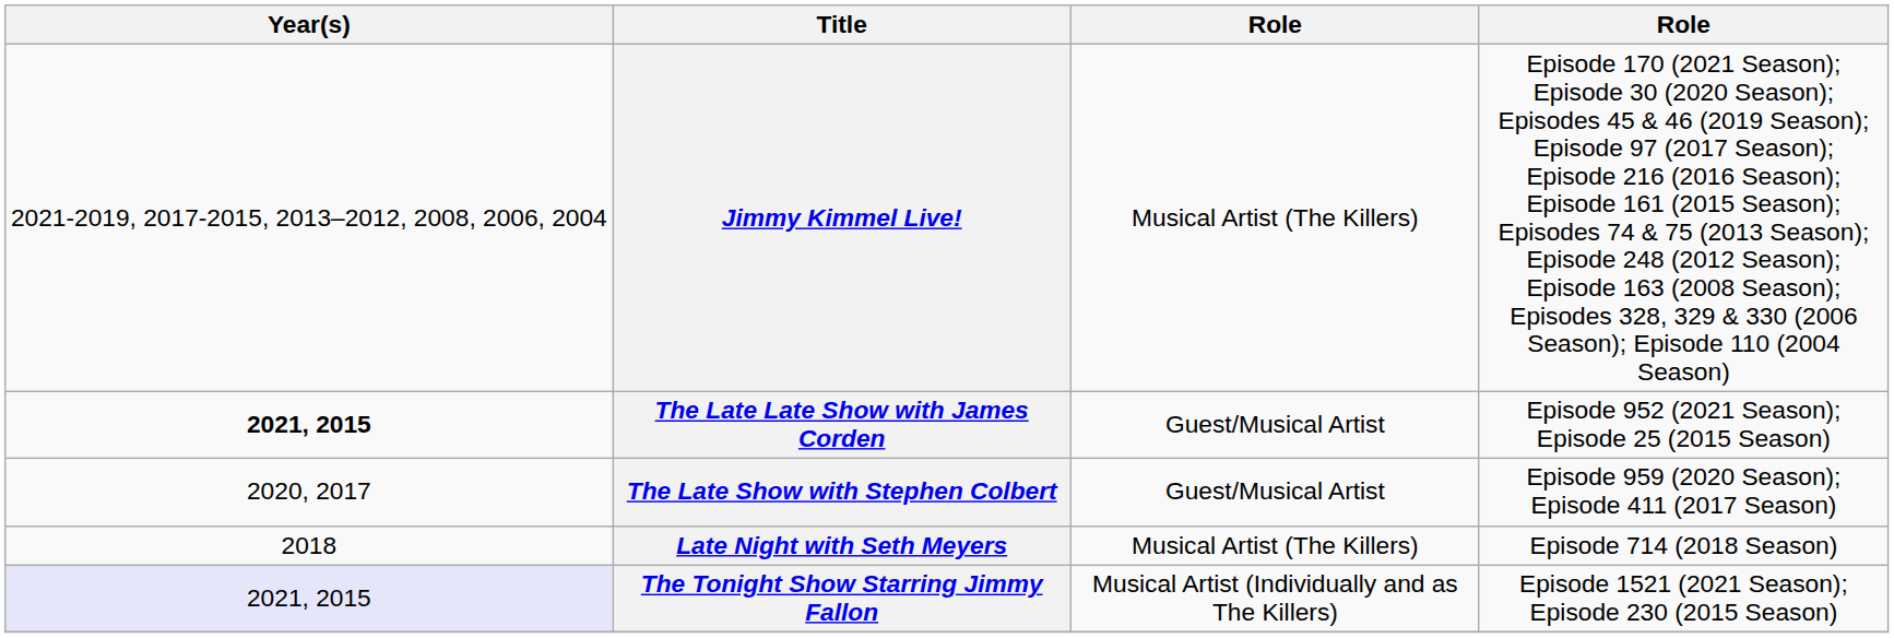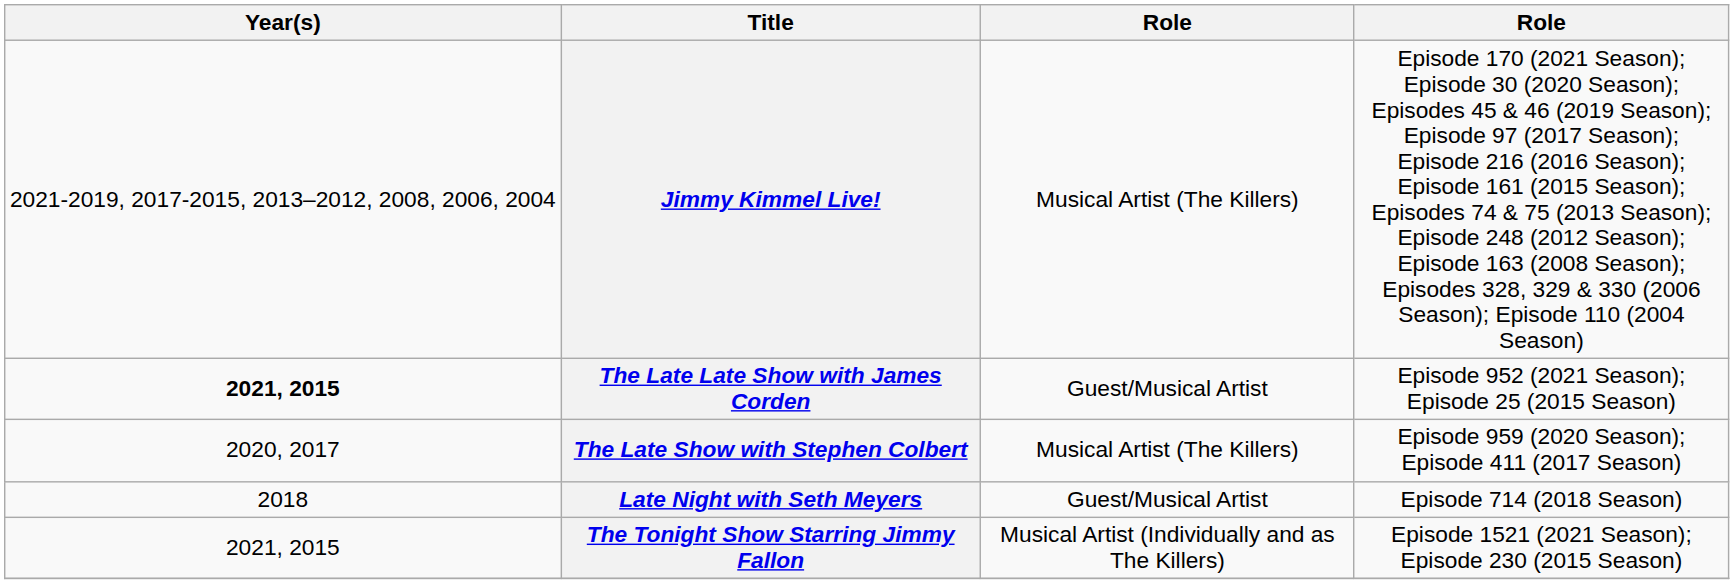The Late Show with Stephen Colbert | column 3: Guest/Musical Artist -> Musical Artist (The Killers)
Late Night with Seth Meyers | column 3: Musical Artist (The Killers) -> Guest/Musical Artist
The Tonight Show Starring Jimmy Fallon | Year(s): lavender background -> no background
